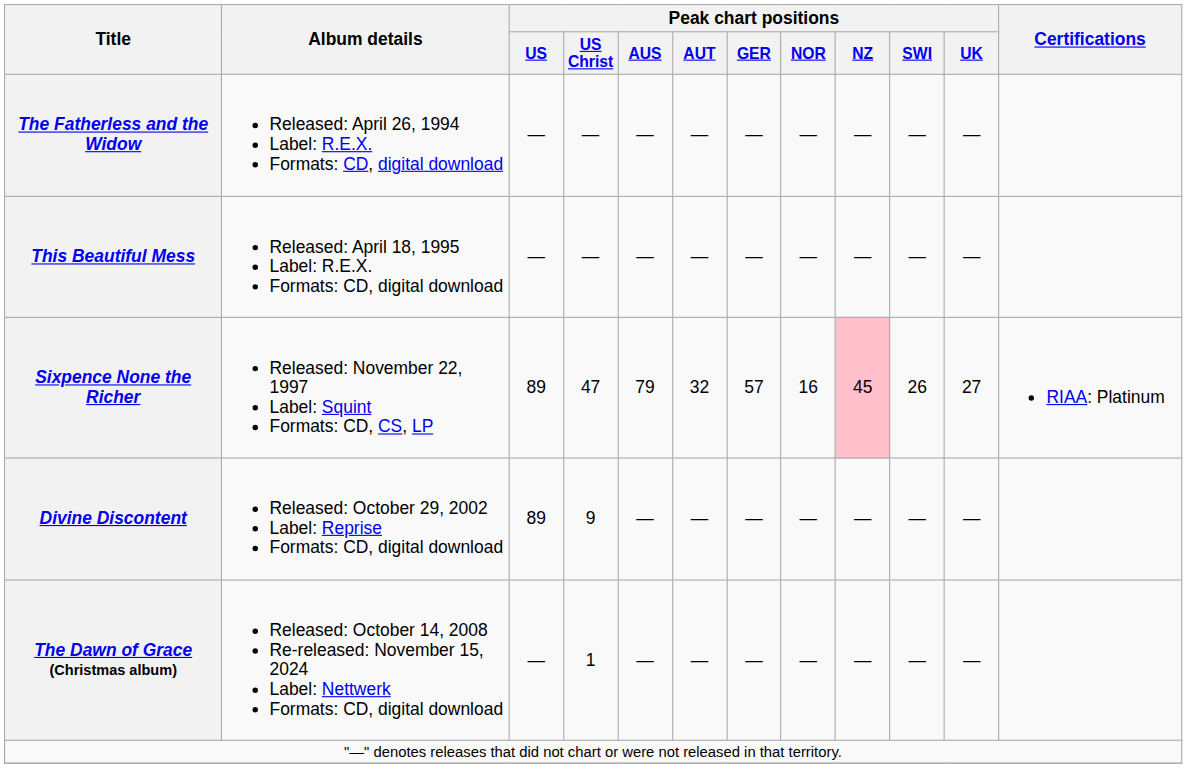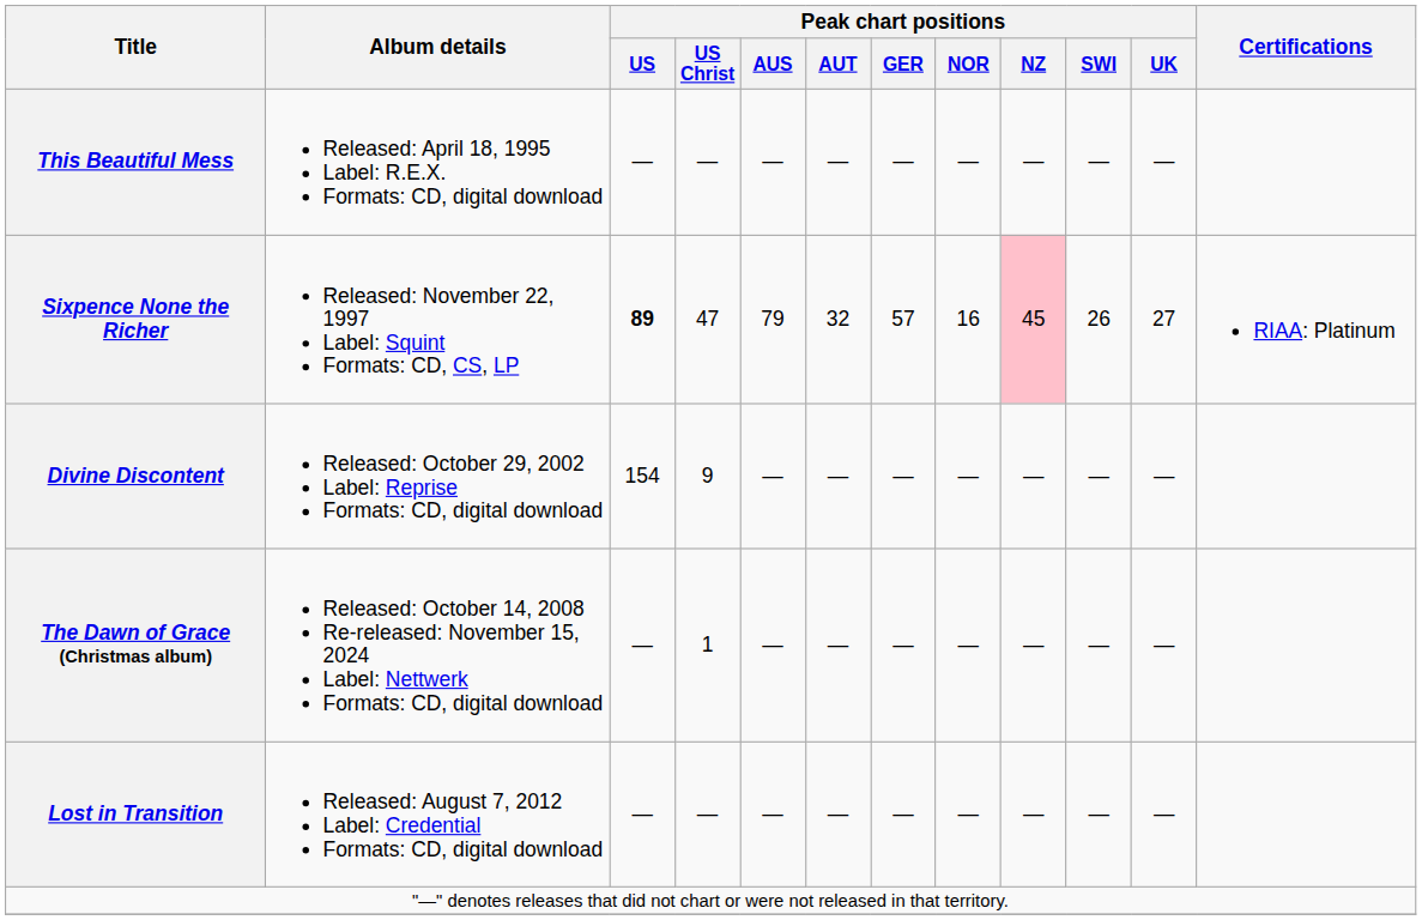- row: The Fatherless and the Widow | Released: April 26, 1994 Label: R.E.X. Formats: CD, digital download | — | — | — | — | — | — | — | — | —
Sixpence None the Richer | Peak chart positions / US: normal -> bold
Divine Discontent | Peak chart positions / US: 89 -> 154
+ row: Lost in Transition | Released: August 7, 2012 Label: Credential Formats: CD, digital download | — | — | — | — | — | — | — | — | —
